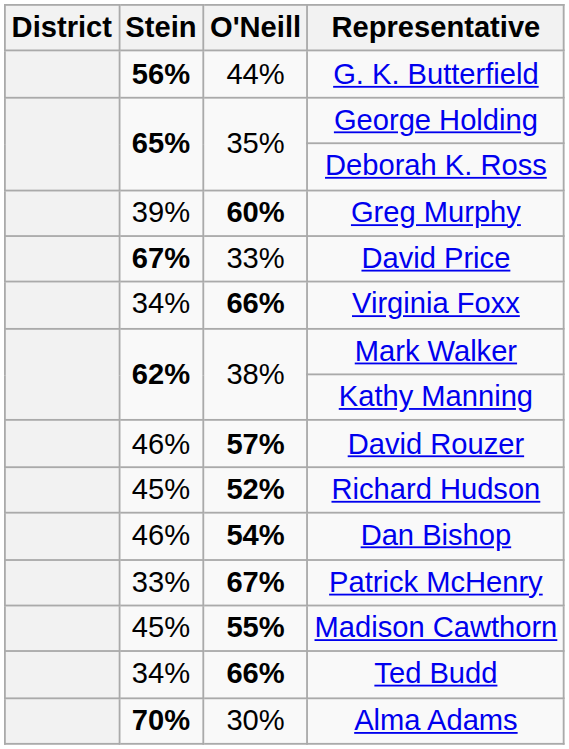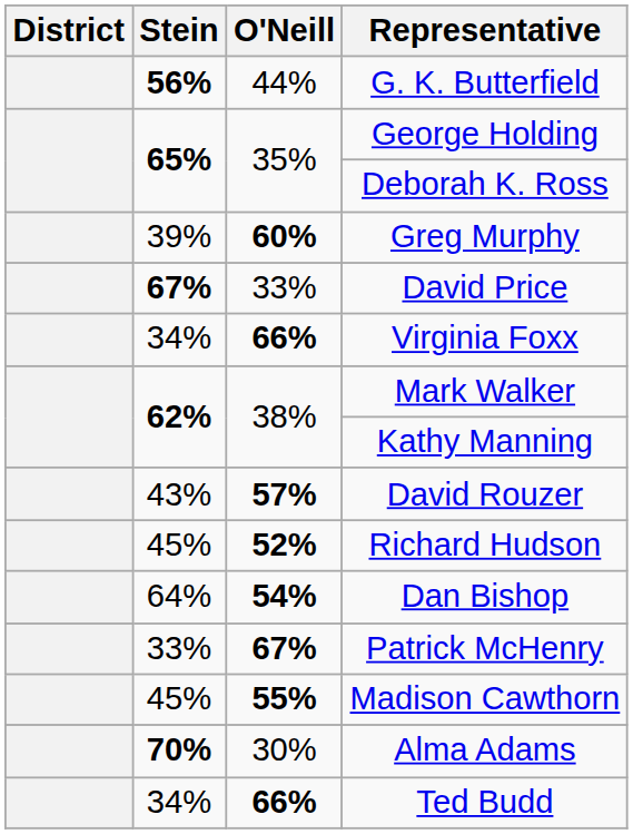David Rouzer | Stein: 46% -> 43%
Dan Bishop | Stein: 46% -> 64%
rows swapped: Alma Adams <-> Ted Budd
